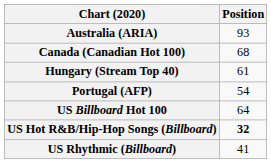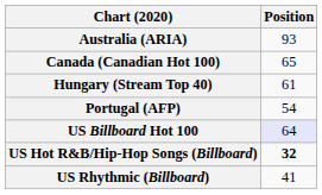Canada (Canadian Hot 100) | Position: 68 -> 65
US Billboard Hot 100 | Position: no background -> lavender background
